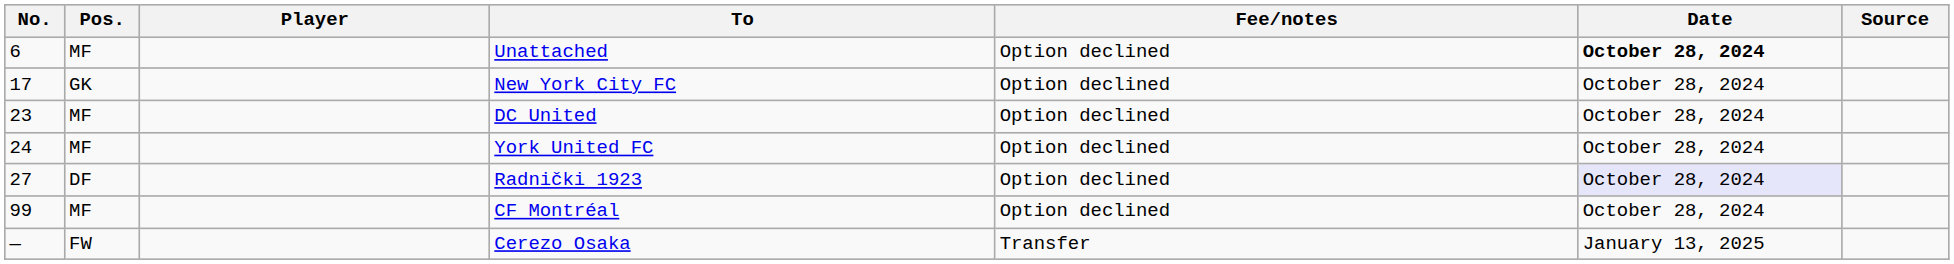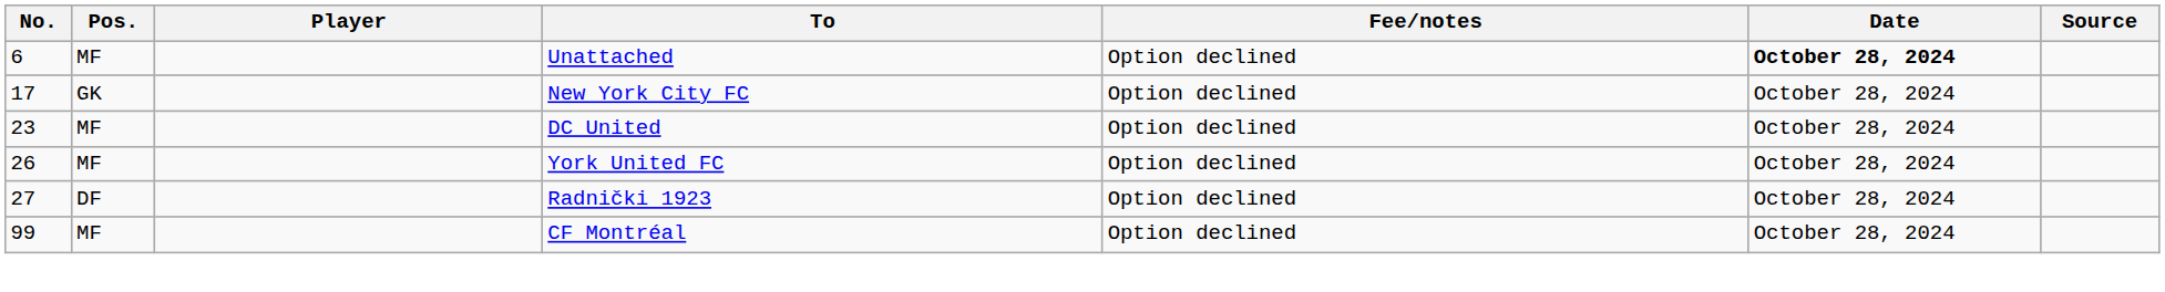York United FC | No.: 24 -> 26
Radnički 1923 | Date: lavender background -> no background
- row: — | FW | Cerezo Osaka | Transfer | January 13, 2025
